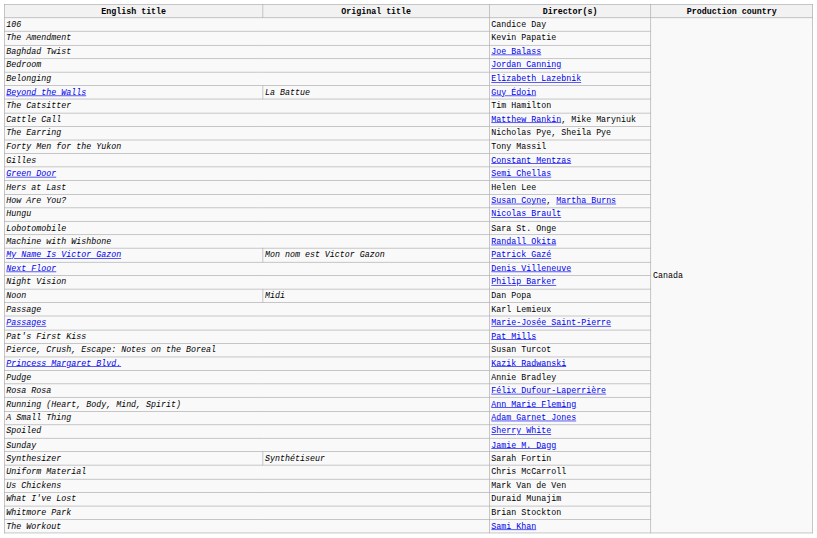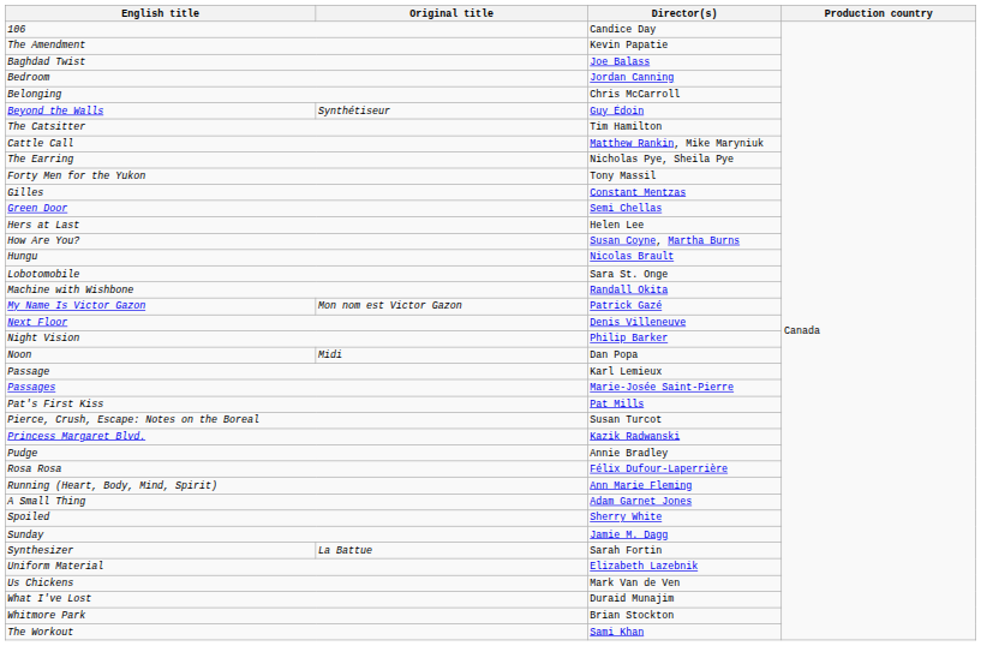Belonging | Director(s): Elizabeth Lazebnik -> Chris McCarroll
Beyond the Walls | Original title: La Battue -> Synthétiseur
Synthesizer | Original title: Synthétiseur -> La Battue
Uniform Material | Director(s): Chris McCarroll -> Elizabeth Lazebnik
